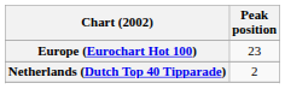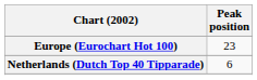Netherlands (Dutch Top 40 Tipparade) | Peak position: 2 -> 6
